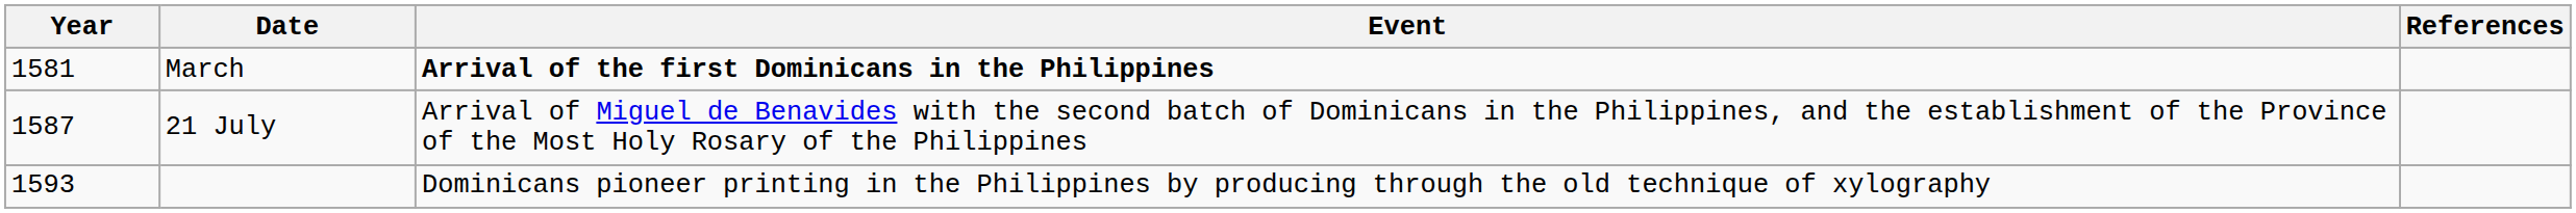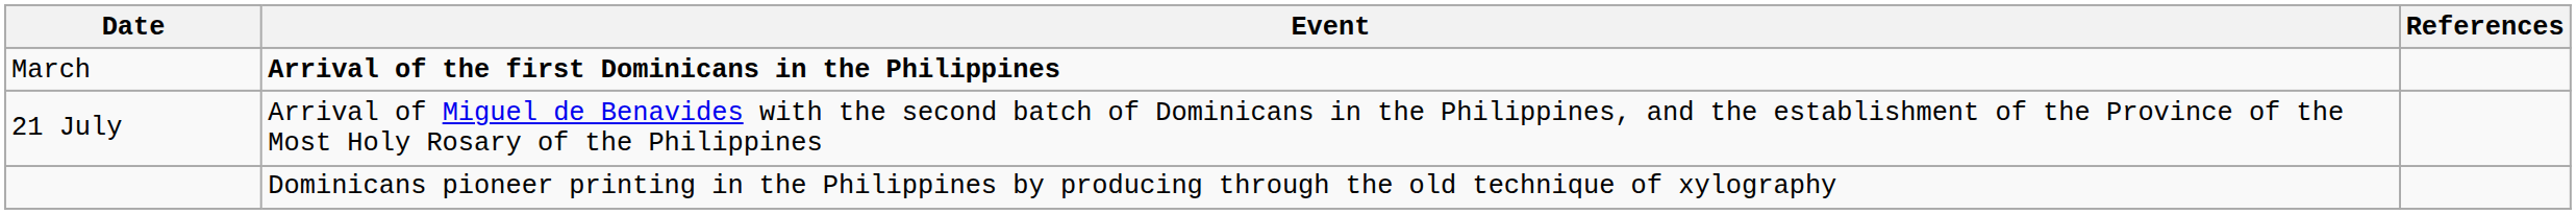- column: Year | 1581 | 1587 | 1593
